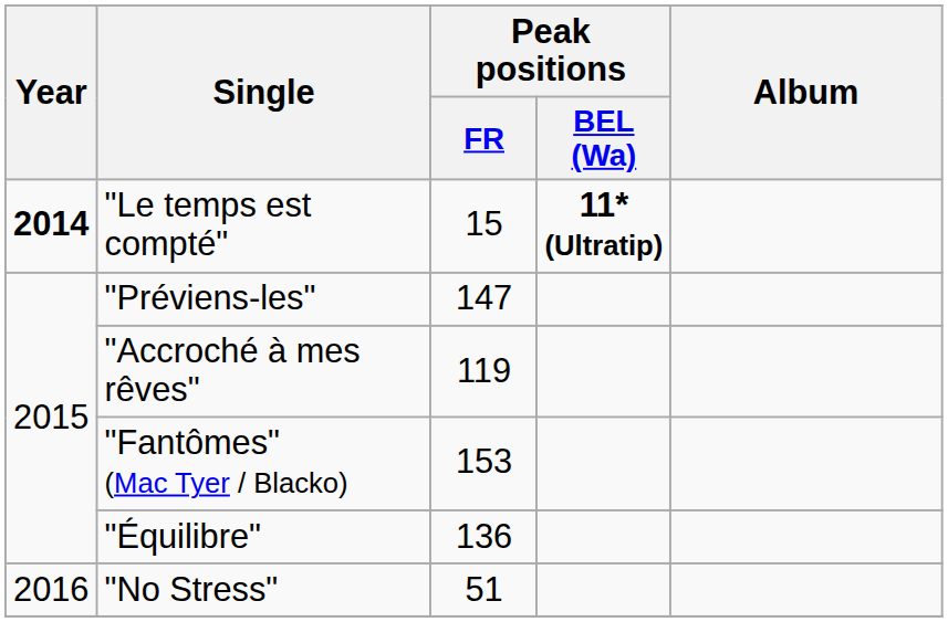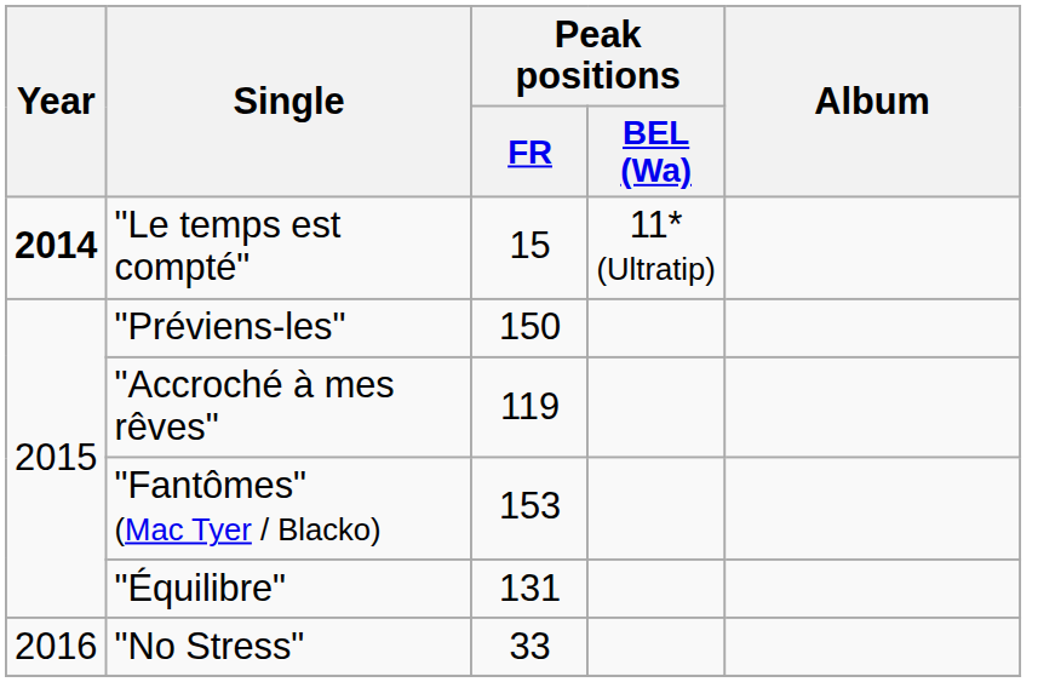"Le temps est compté" | Peak positions / BEL (Wa): bold -> normal
"Préviens-les" | Peak positions / FR: 147 -> 150
"Équilibre" | Peak positions / FR: 136 -> 131
"No Stress" | Peak positions / FR: 51 -> 33
